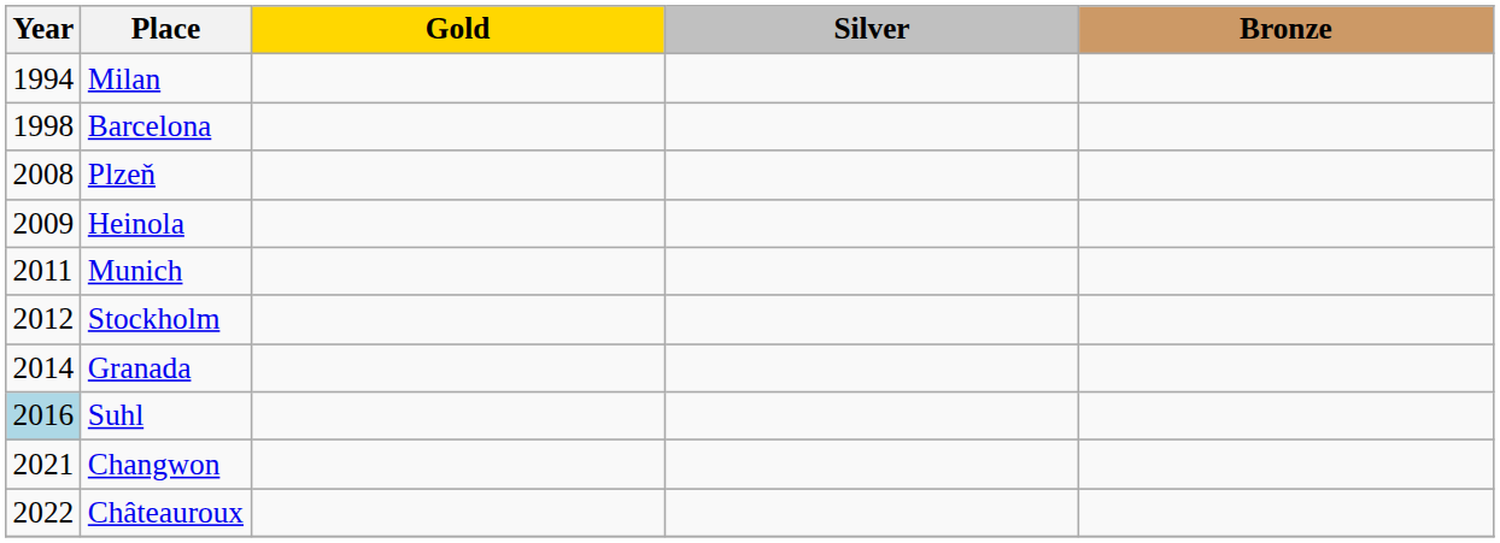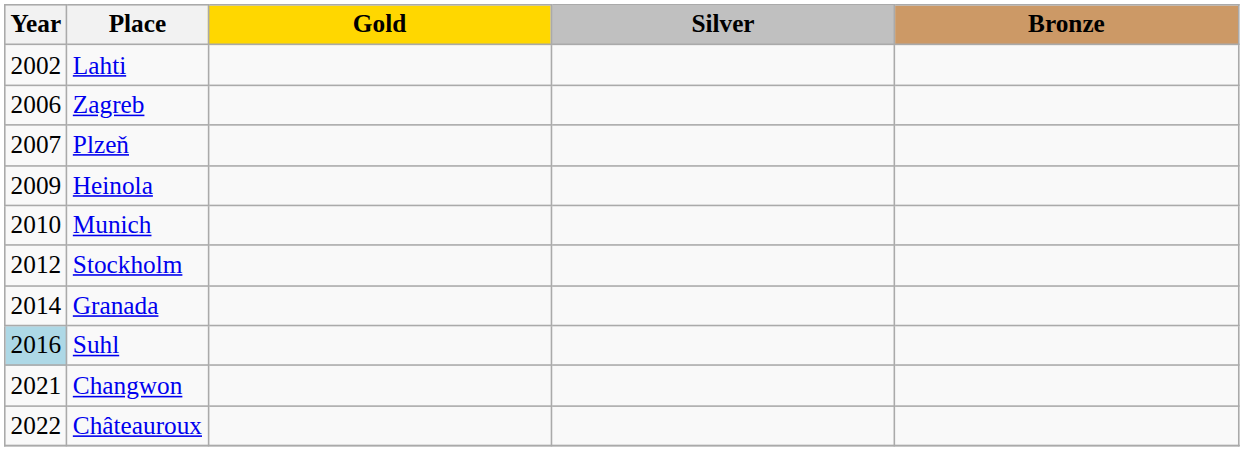- row: 1994 | Milan
- row: 1998 | Barcelona
+ row: 2002 | Lahti
+ row: 2006 | Zagreb
Plzeň | Year: 2008 -> 2007
Munich | Year: 2011 -> 2010
